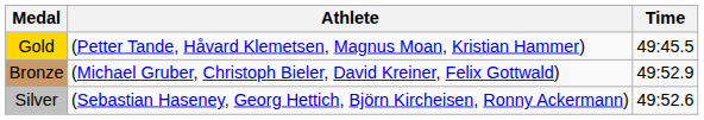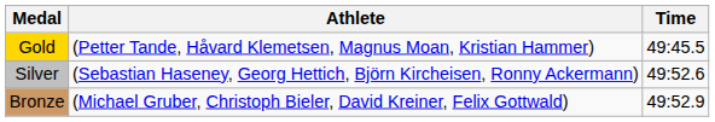rows swapped: Silver <-> Bronze
